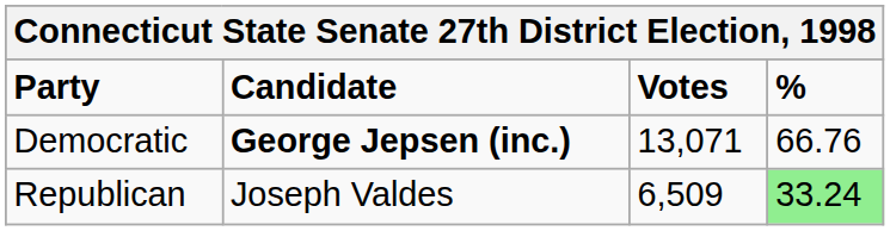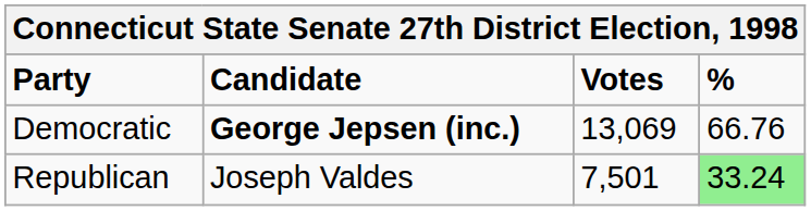Democratic | Votes: 13,071 -> 13,069
Republican | Votes: 6,509 -> 7,501
